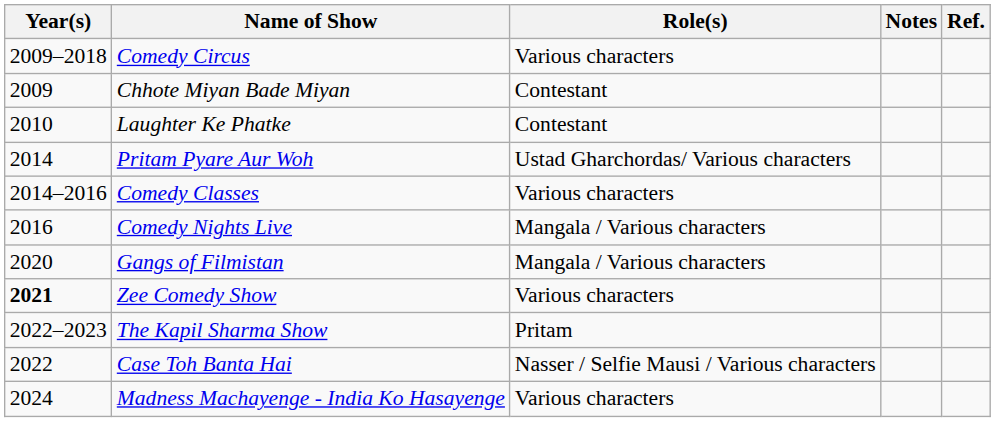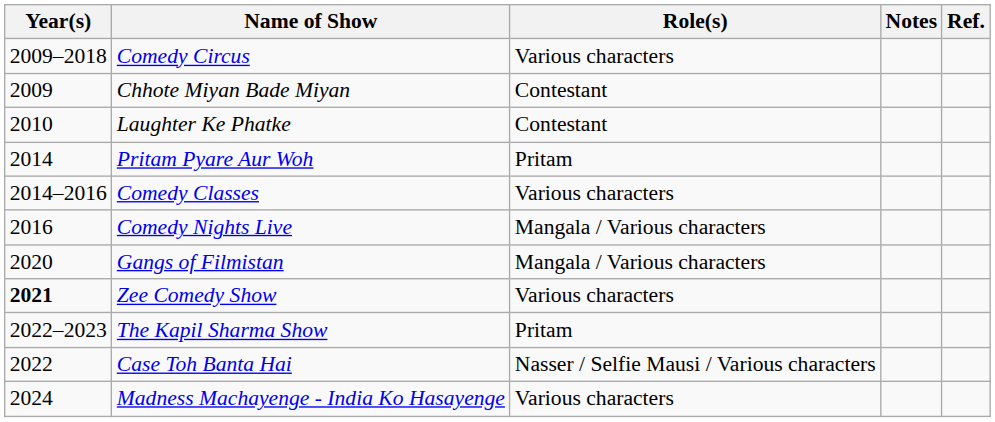Pritam Pyare Aur Woh | Role(s): Ustad Gharchordas/ Various characters -> Pritam
